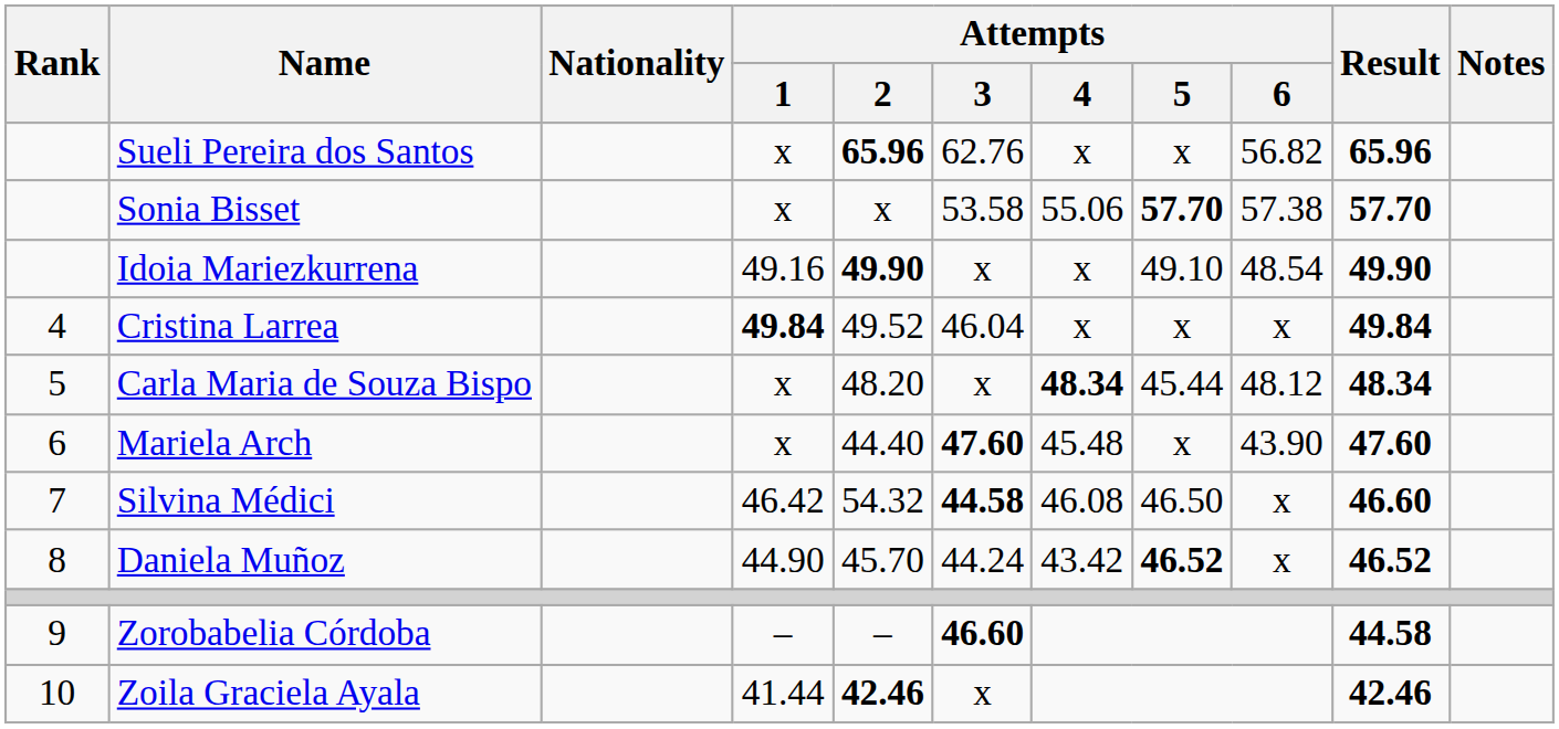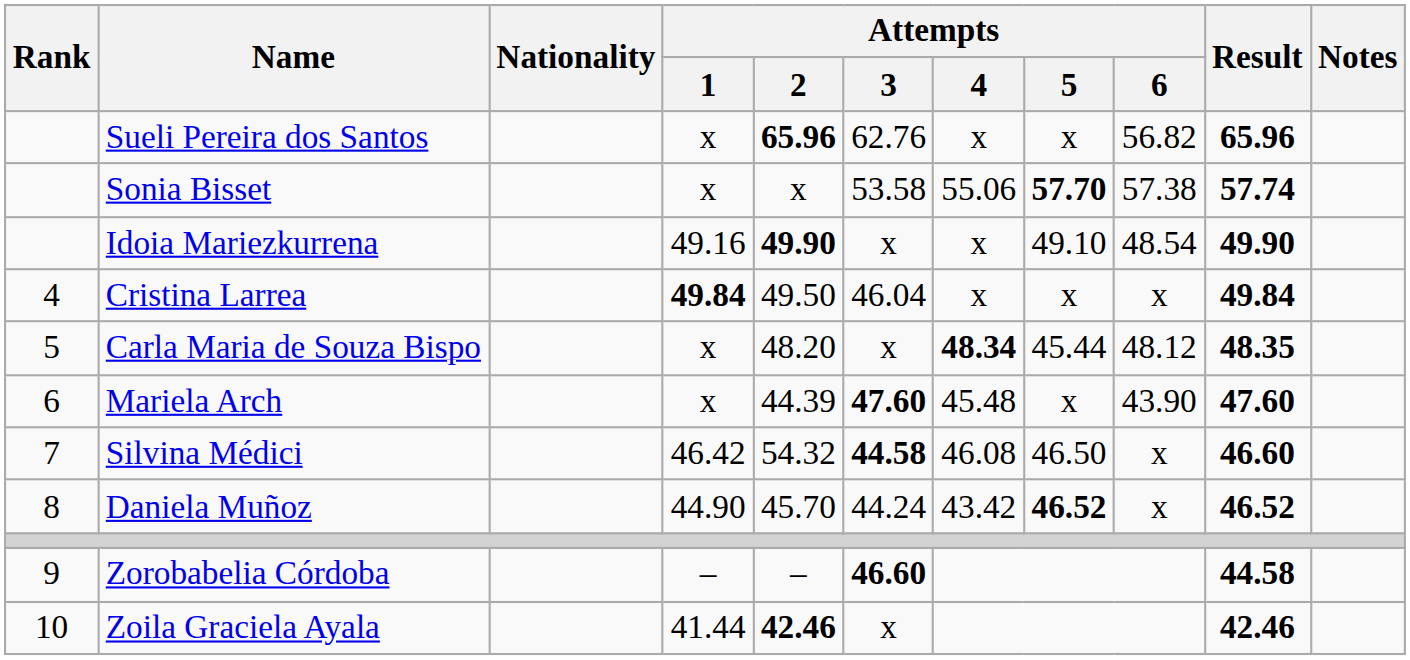Sonia Bisset | Result: 57.70 -> 57.74
Cristina Larrea | Attempts / 2: 49.52 -> 49.50
Carla Maria de Souza Bispo | Result: 48.34 -> 48.35
Mariela Arch | Attempts / 2: 44.40 -> 44.39
